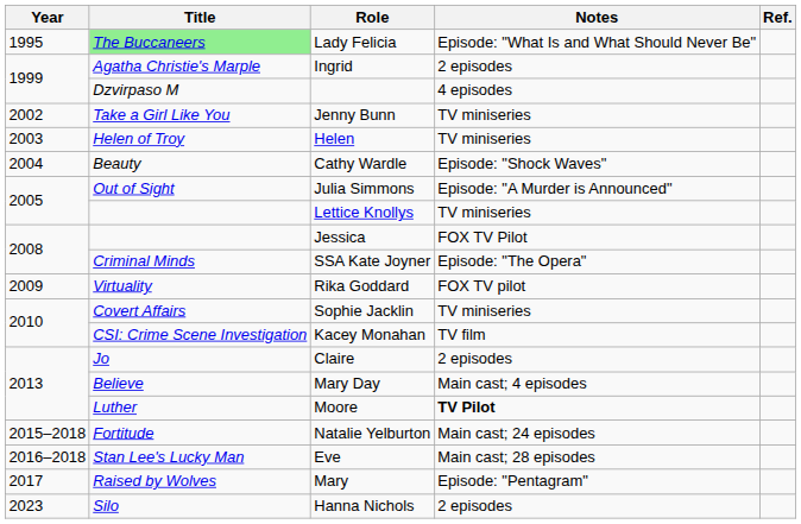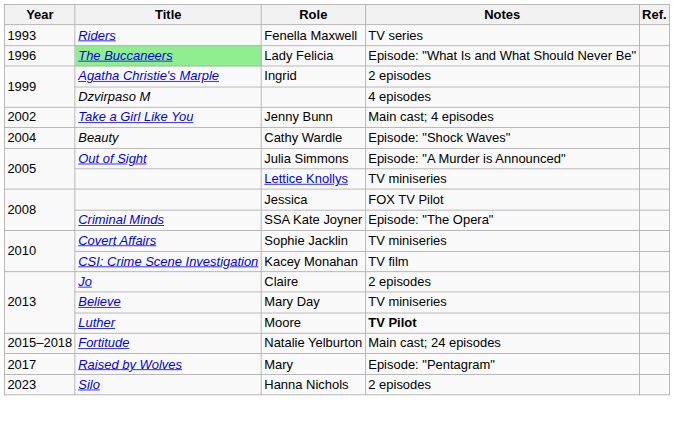+ row: 1993 | Riders | Fenella Maxwell | TV series
Lady Felicia | Year: 1995 -> 1996
Jenny Bunn | Notes: TV miniseries -> Main cast; 4 episodes
- row: 2003 | Helen of Troy | Helen | TV miniseries
- row: 2009 | Virtuality | Rika Goddard | FOX TV pilot
Mary Day | Notes: Main cast; 4 episodes -> TV miniseries
- row: 2016–2018 | Stan Lee's Lucky Man | Eve | Main cast; 28 episodes
